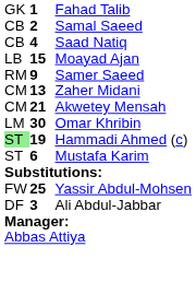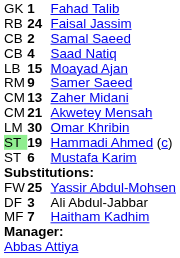+ row: RB | 24 | Faisal Jassim
+ row: MF | 7 | Haitham Kadhim
